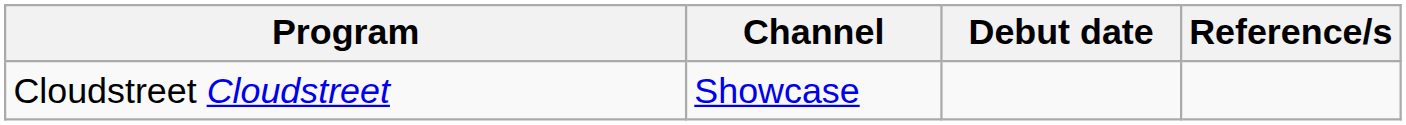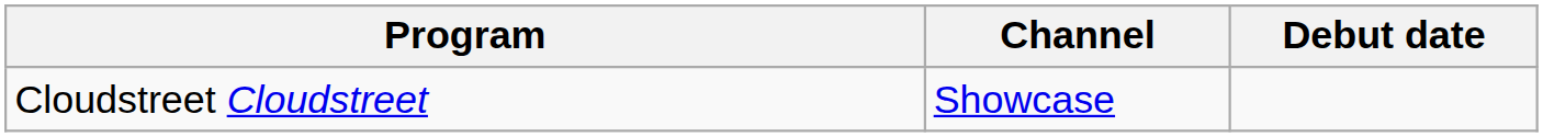- column: Reference/s
